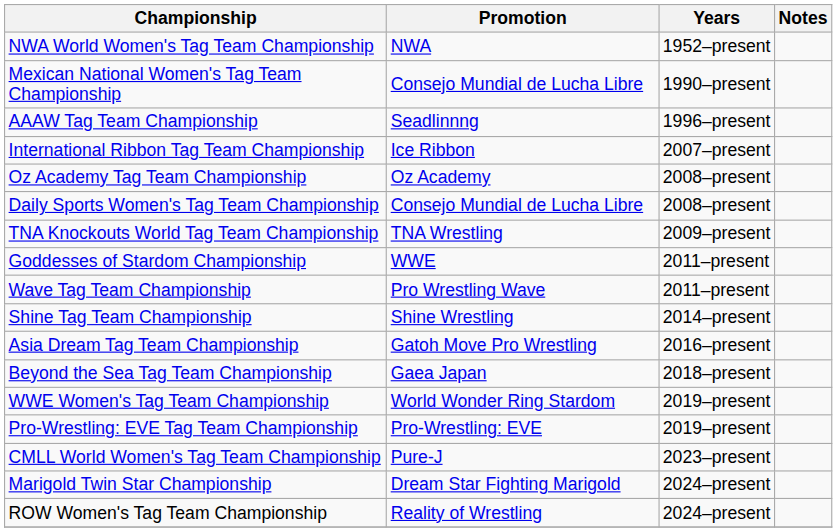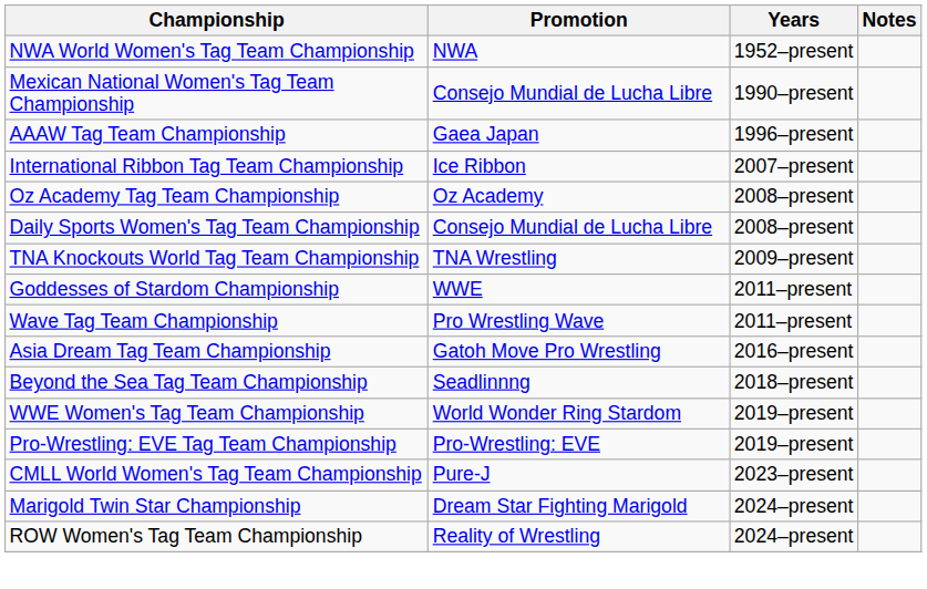AAAW Tag Team Championship | Promotion: Seadlinnng -> Gaea Japan
- row: Shine Tag Team Championship | Shine Wrestling | 2014–present
Beyond the Sea Tag Team Championship | Promotion: Gaea Japan -> Seadlinnng
